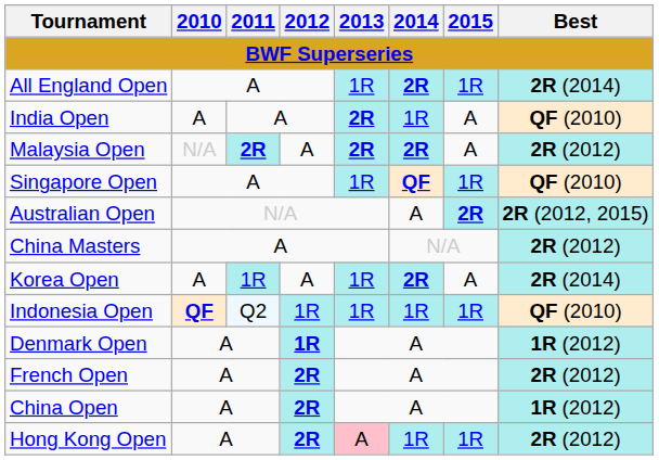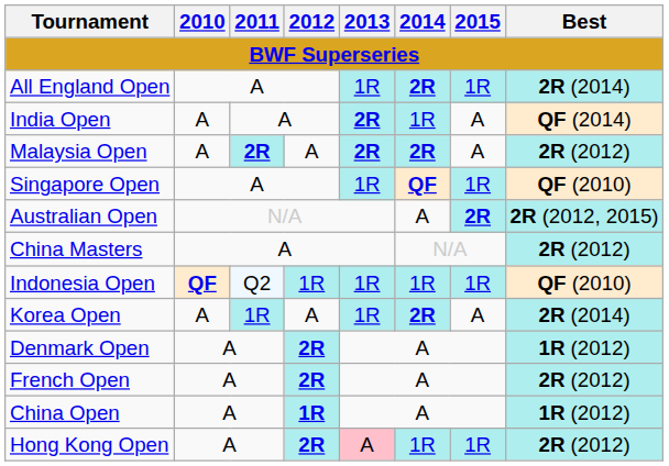India Open | Best: QF (2010) -> QF (2014)
Malaysia Open | 2010: N/A -> A
rows swapped: Indonesia Open <-> Korea Open
Denmark Open | 2012: 1R -> 2R
China Open | 2012: 2R -> 1R
